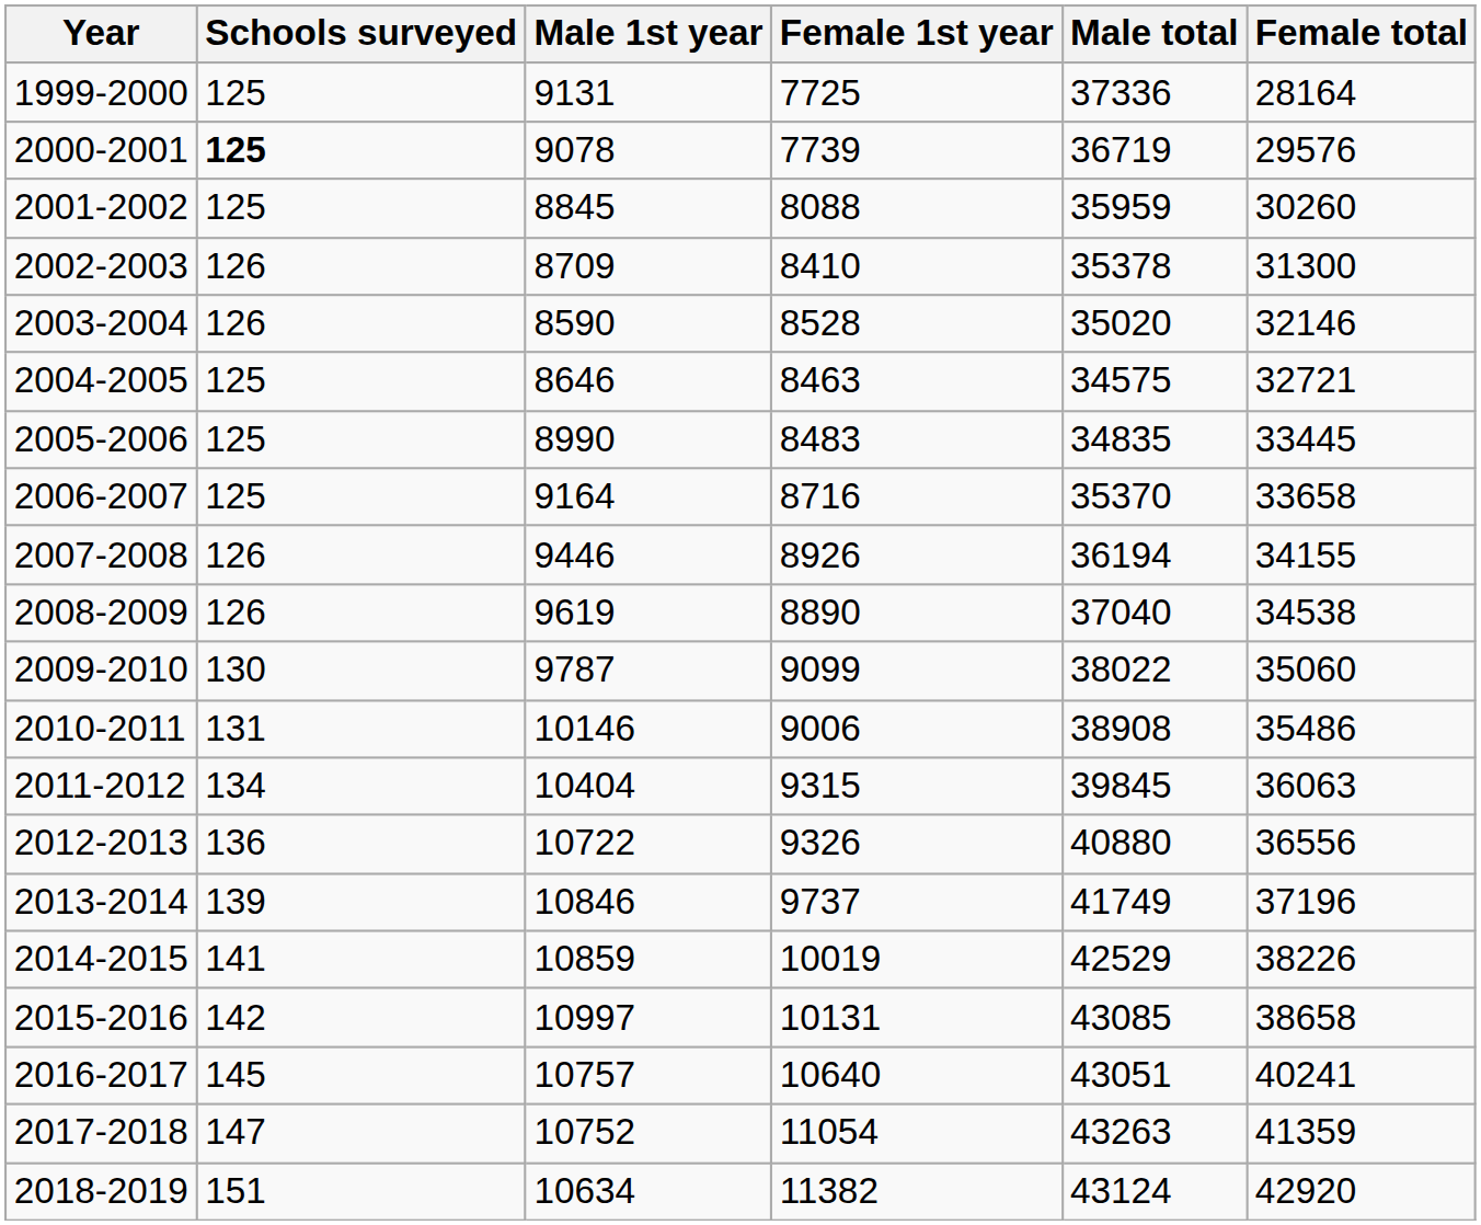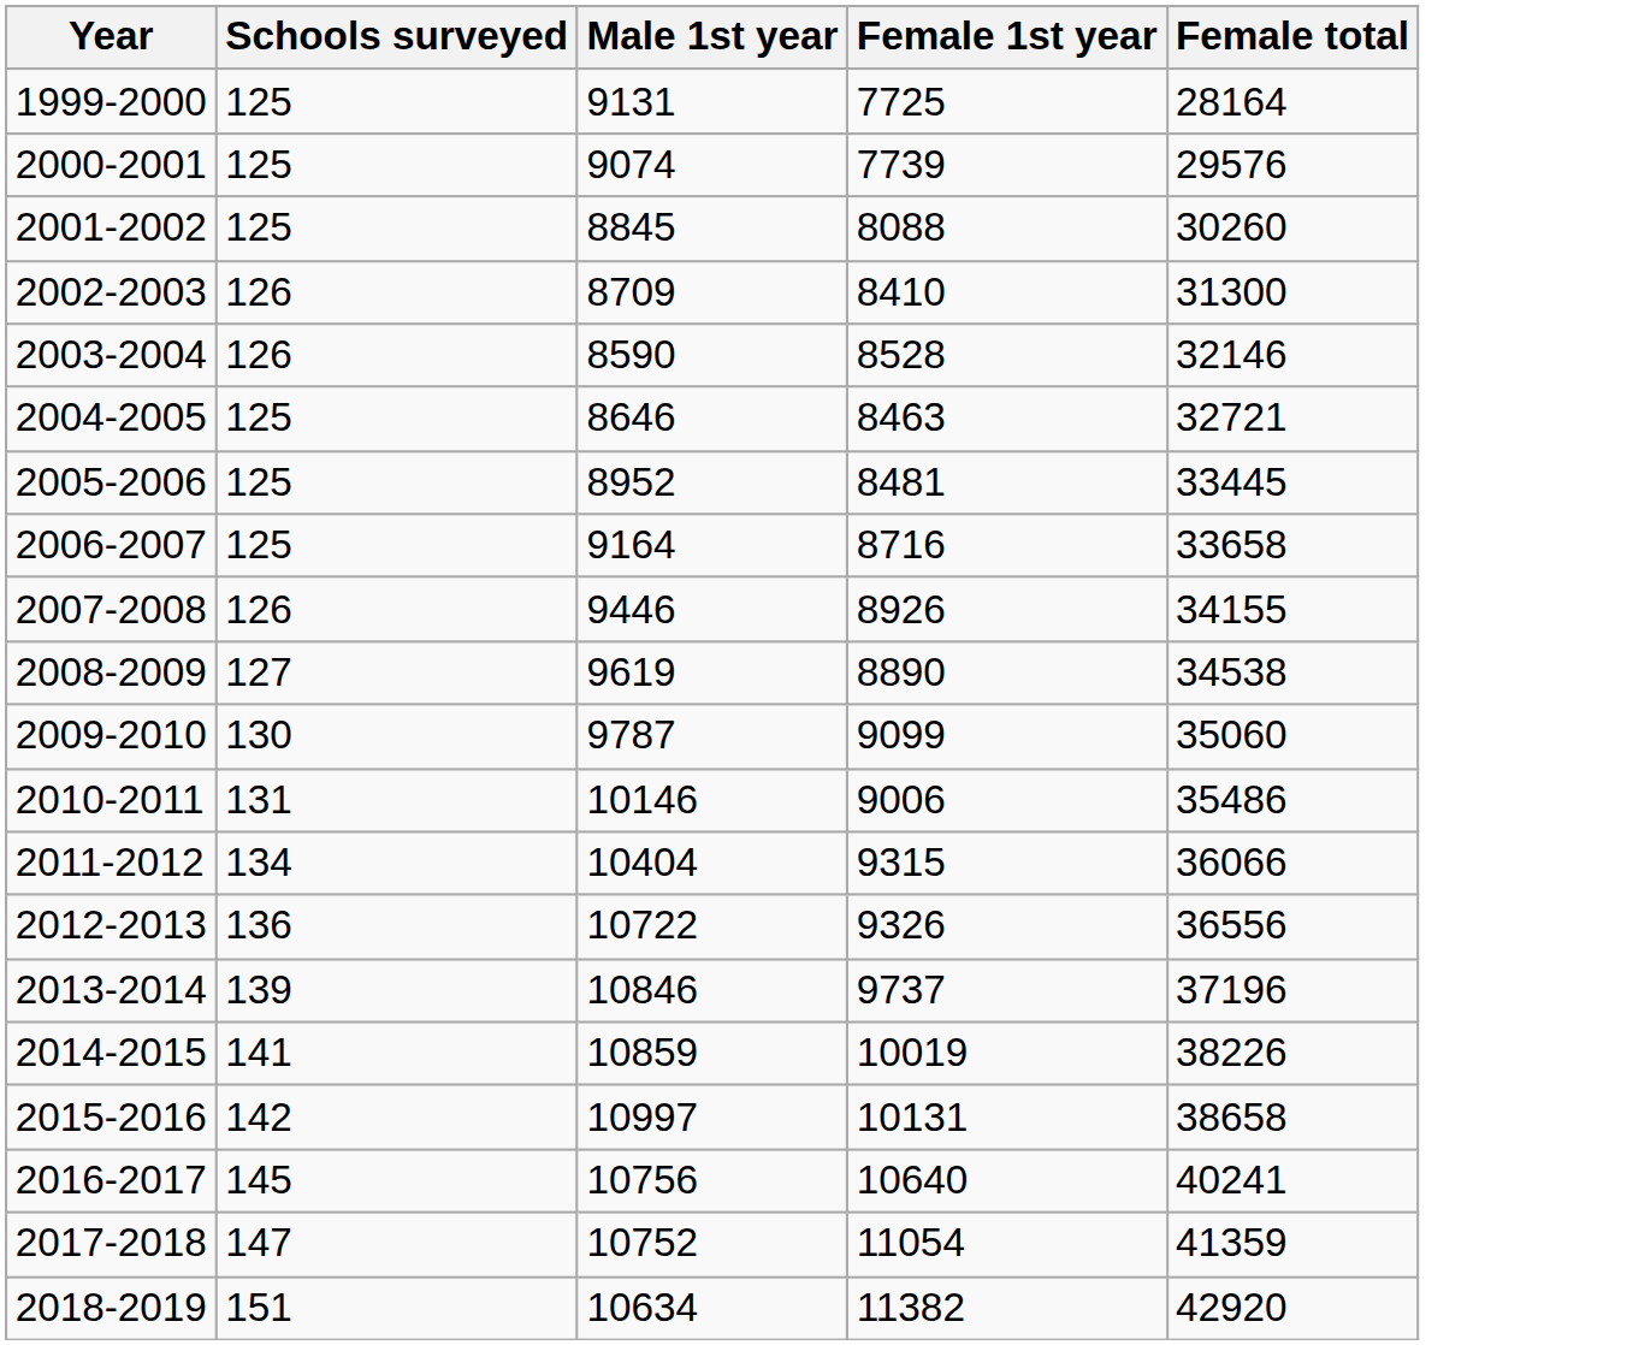- column: Male total | 37336 | 36719 | 35959 | 35378 | 35020 | 34575 | 34835 | 35370 | 36194 | 37040 | 38022 | 38908 | 39845 | 40880 | 41749 | 42529 | 43085 | 43051 | 43263 | 43124
2000-2001 | Schools surveyed: bold -> normal
2000-2001 | Male 1st year: 9078 -> 9074
2005-2006 | Male 1st year: 8990 -> 8952
2005-2006 | Female 1st year: 8483 -> 8481
2008-2009 | Schools surveyed: 126 -> 127
2011-2012 | Female total: 36063 -> 36066
2016-2017 | Male 1st year: 10757 -> 10756
